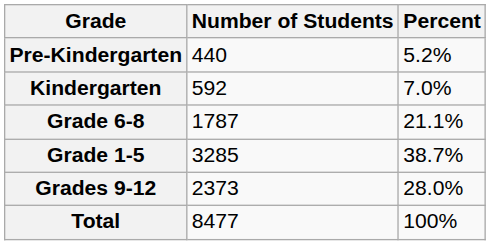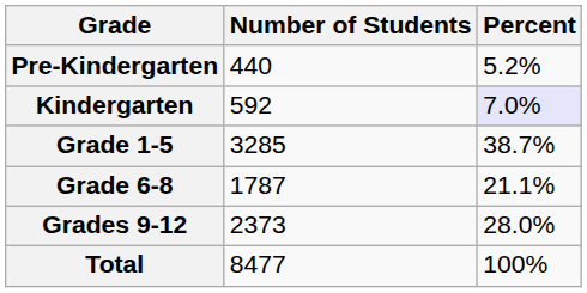Kindergarten | Percent: no background -> lavender background
rows swapped: Grade 1-5 <-> Grade 6-8
